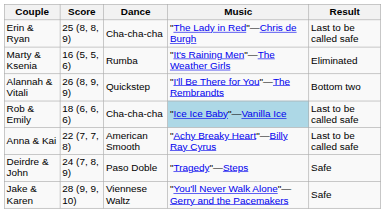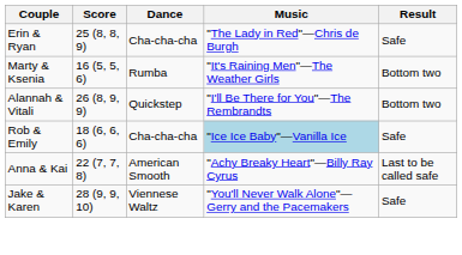Erin & Ryan | Result: Last to be called safe -> Safe
Marty & Ksenia | Result: Eliminated -> Bottom two
Rob & Emily | Result: Last to be called safe -> Safe
- row: Deirdre & John | 24 (7, 8, 9) | Paso Doble | "Tragedy"—Steps | Safe
